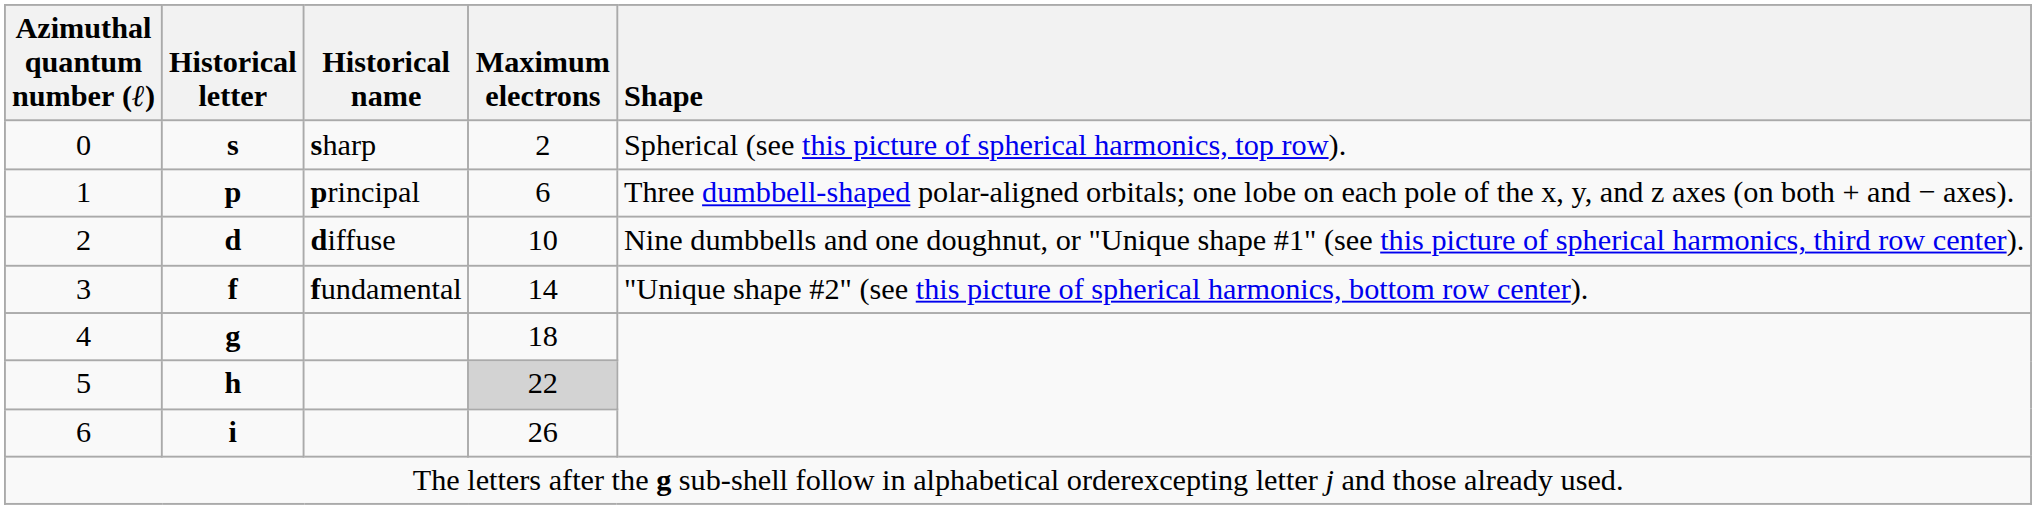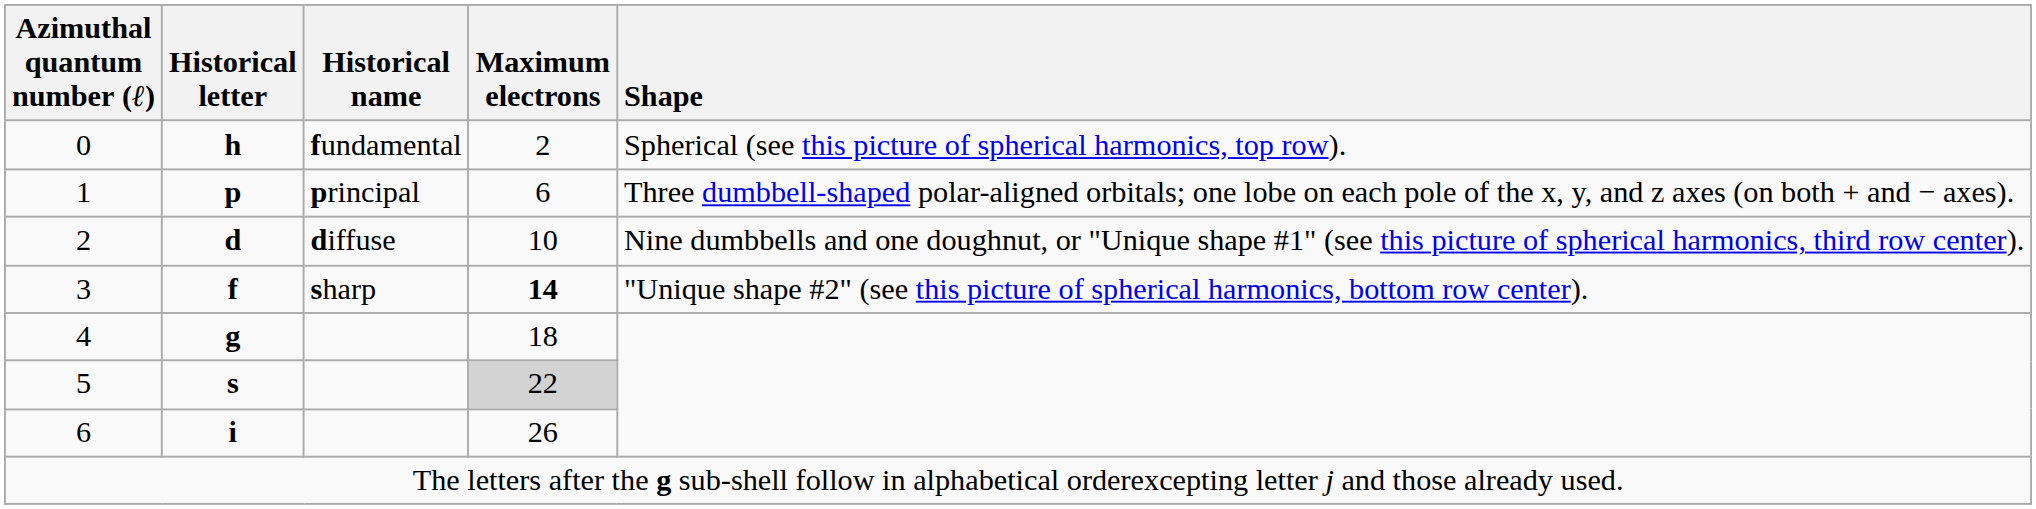0 | Historical letter: s -> h
0 | Historical name: sharp -> fundamental
3 | Historical name: fundamental -> sharp
3 | Maximum electrons: normal -> bold
5 | Historical letter: h -> s
